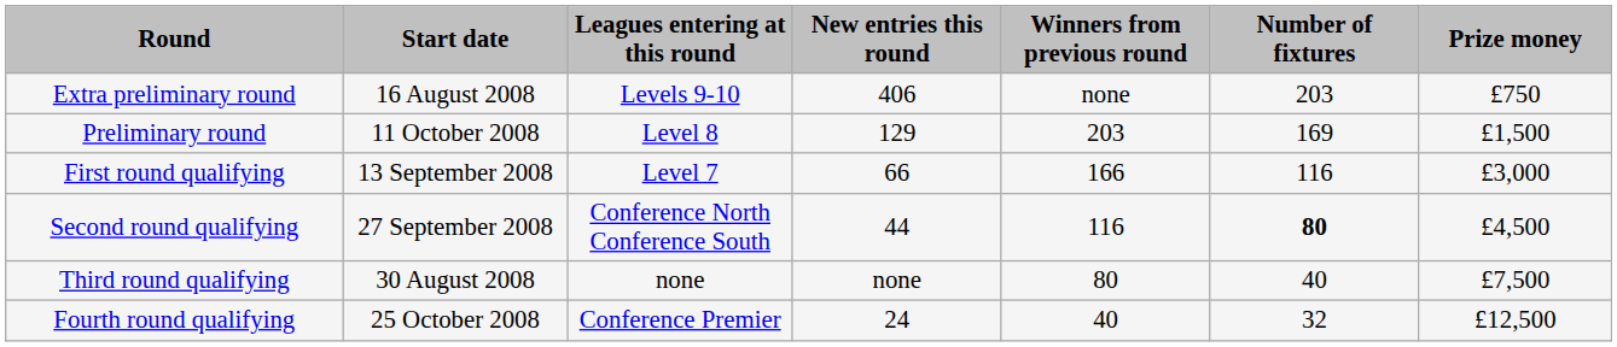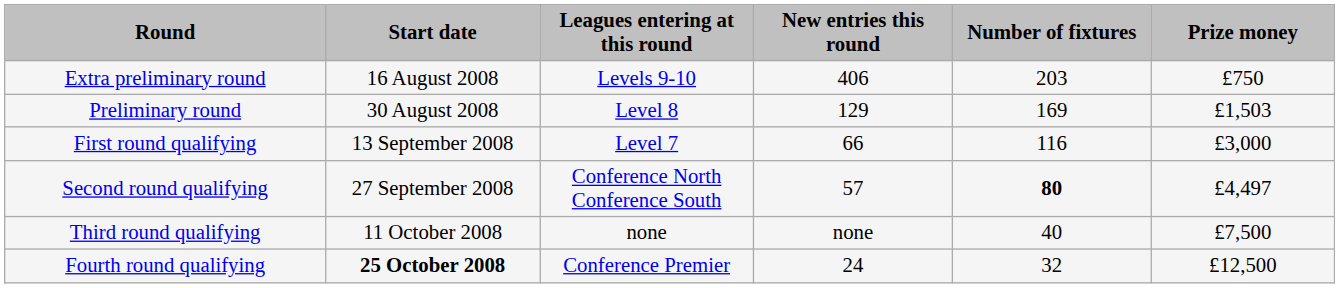- column: Winners from previous round | none | 203 | 166 | 116 | 80 | 40
Preliminary round | Start date: 11 October 2008 -> 30 August 2008
Preliminary round | Prize money: £1,500 -> £1,503
Second round qualifying | New entries this round: 44 -> 57
Second round qualifying | Prize money: £4,500 -> £4,497
Third round qualifying | Start date: 30 August 2008 -> 11 October 2008
Fourth round qualifying | Start date: normal -> bold
